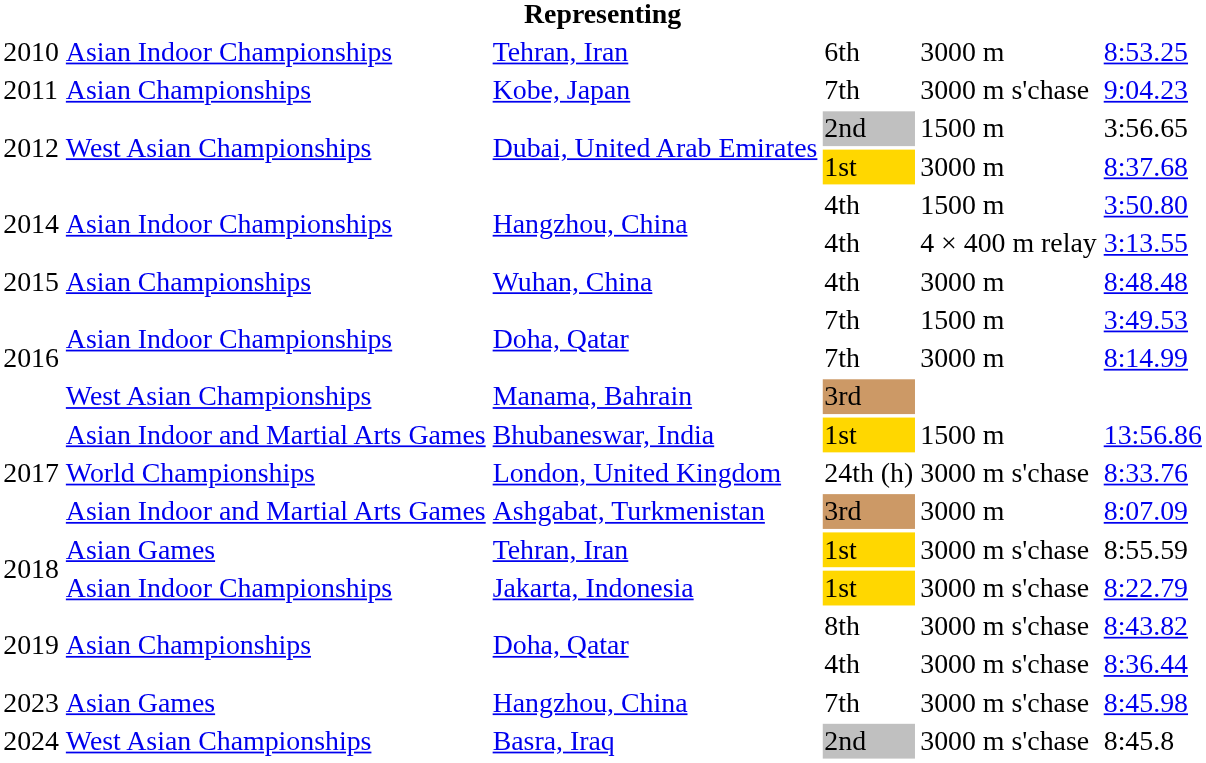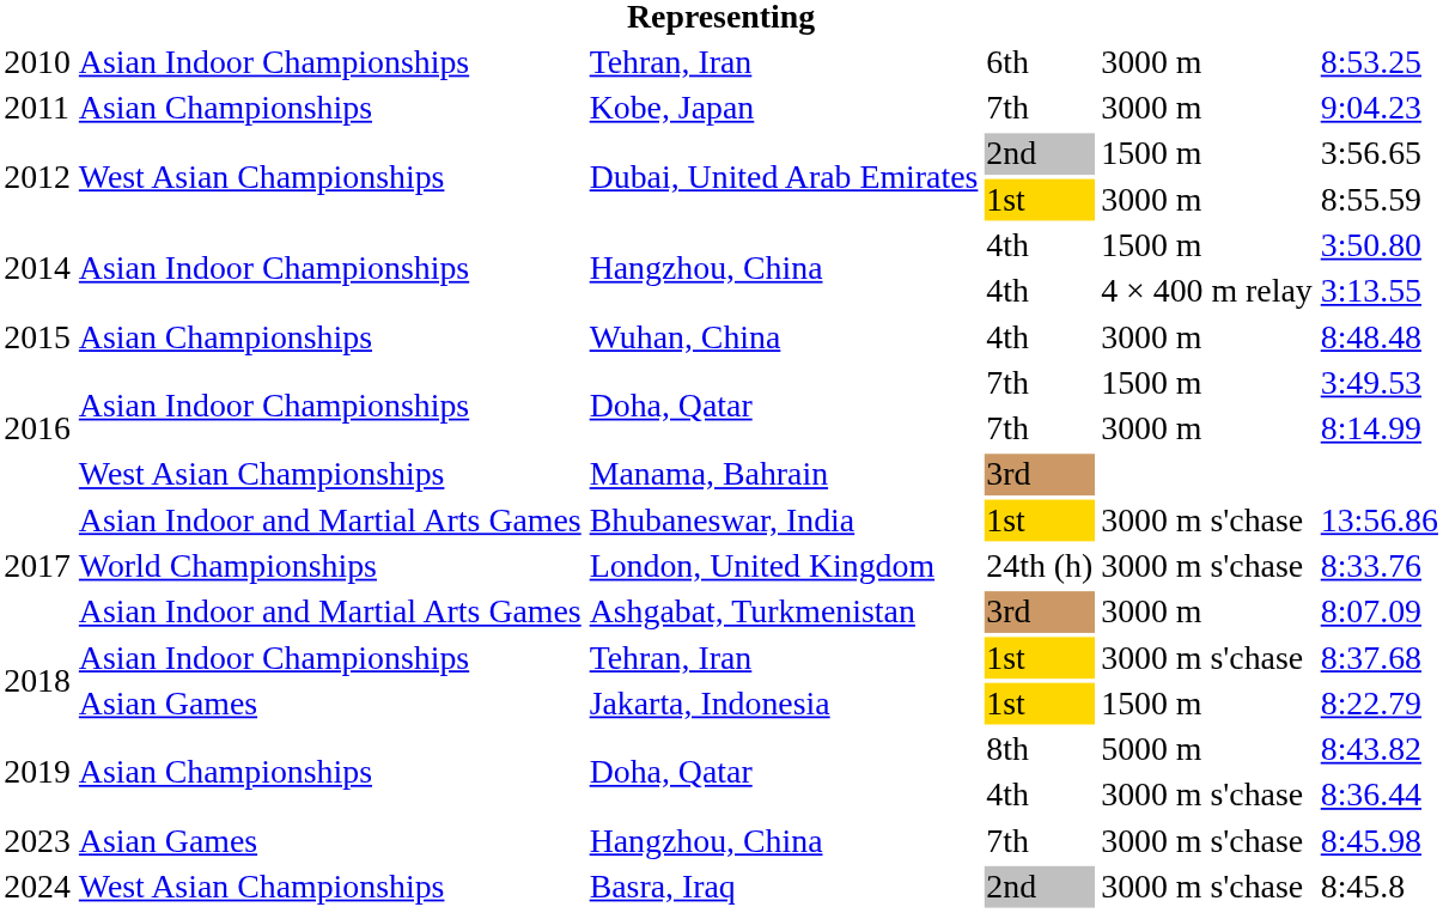Kobe, Japan | column 5: 3000 m s'chase -> 3000 m
Dubai, United Arab Emirates / 1st | column 6: 8:37.68 -> 8:55.59
Bhubaneswar, India | column 5: 1500 m -> 3000 m s'chase
Tehran, Iran / 1st | column 2: Asian Games -> Asian Indoor Championships
Tehran, Iran / 1st | column 6: 8:55.59 -> 8:37.68
Jakarta, Indonesia | column 2: Asian Indoor Championships -> Asian Games
Jakarta, Indonesia | column 5: 3000 m s'chase -> 1500 m
Doha, Qatar / 8th | column 5: 3000 m s'chase -> 5000 m
